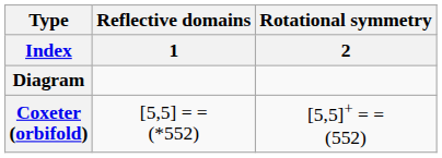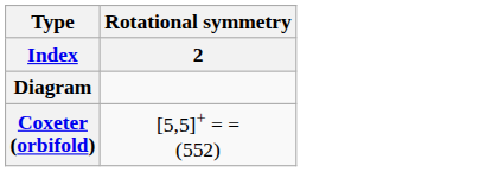- column: Reflective domains | 1 | [5,5] = = (*552)
